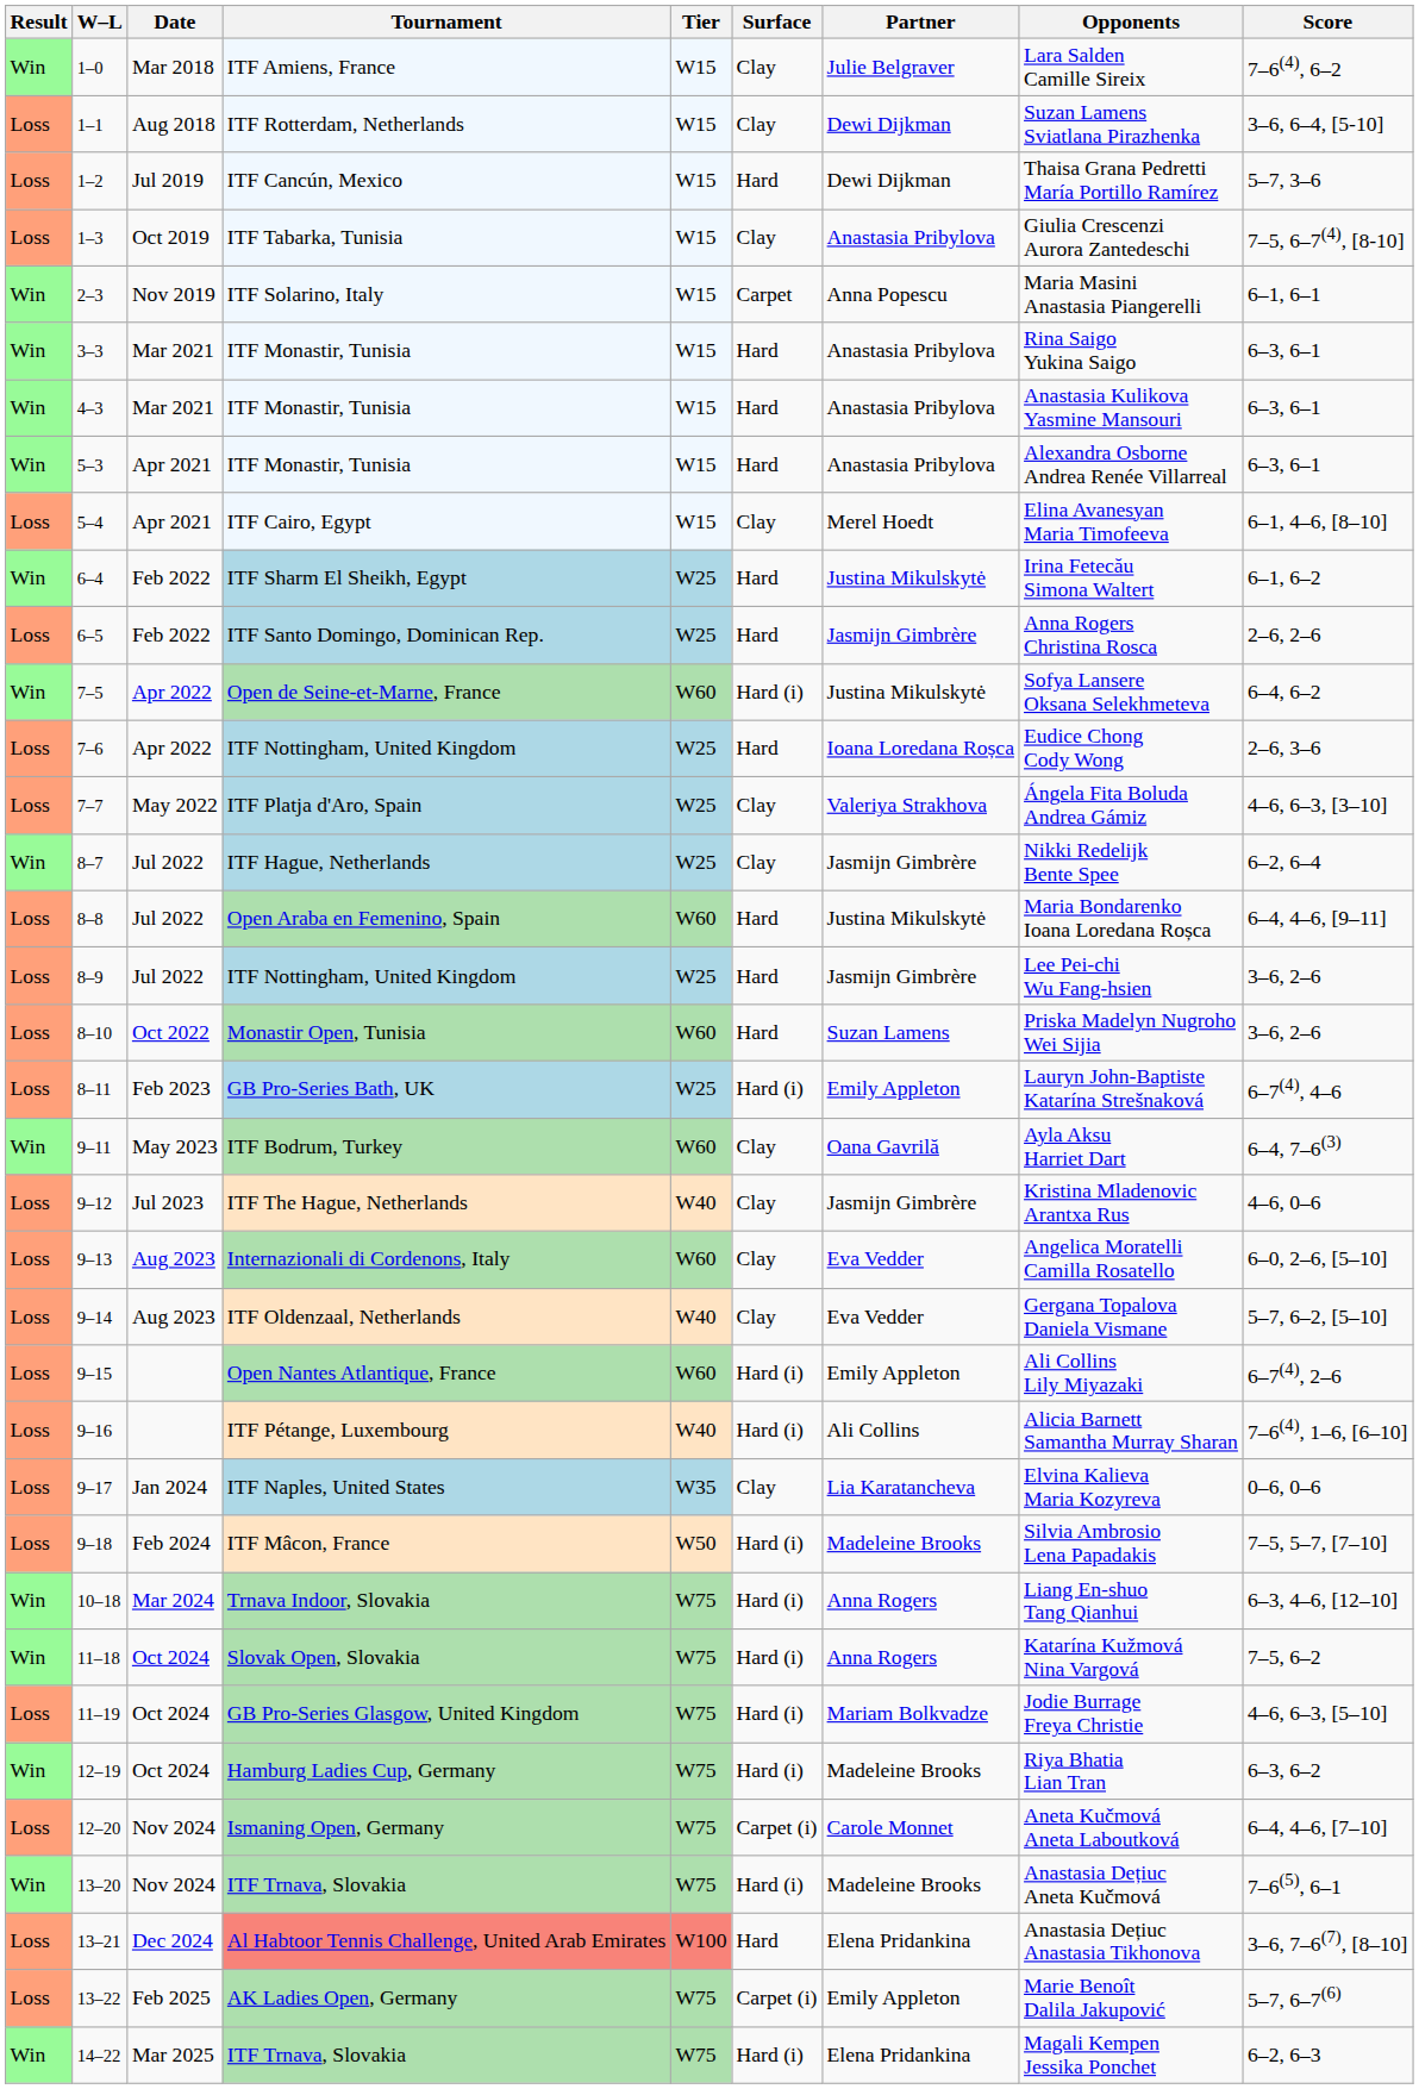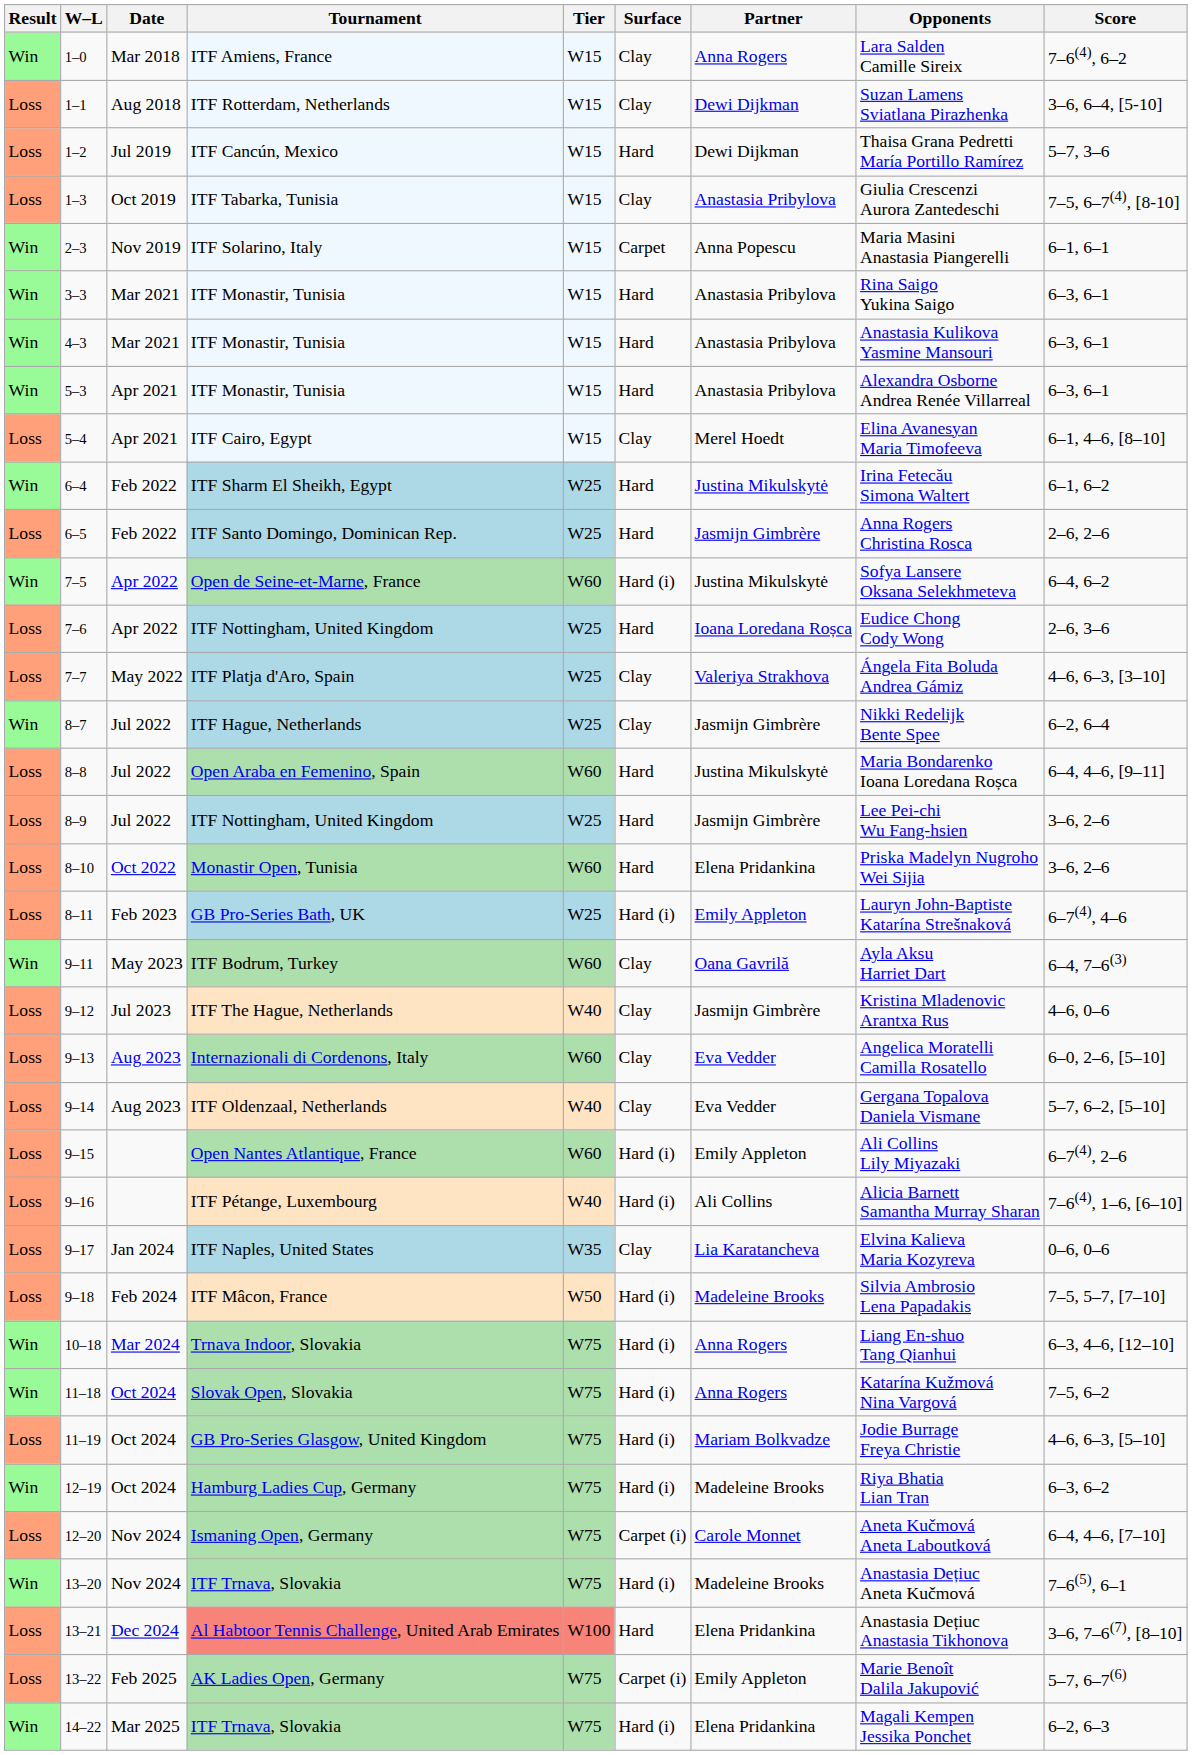1–0 | Partner: Julie Belgraver -> Anna Rogers
8–10 | Partner: Suzan Lamens -> Elena Pridankina
